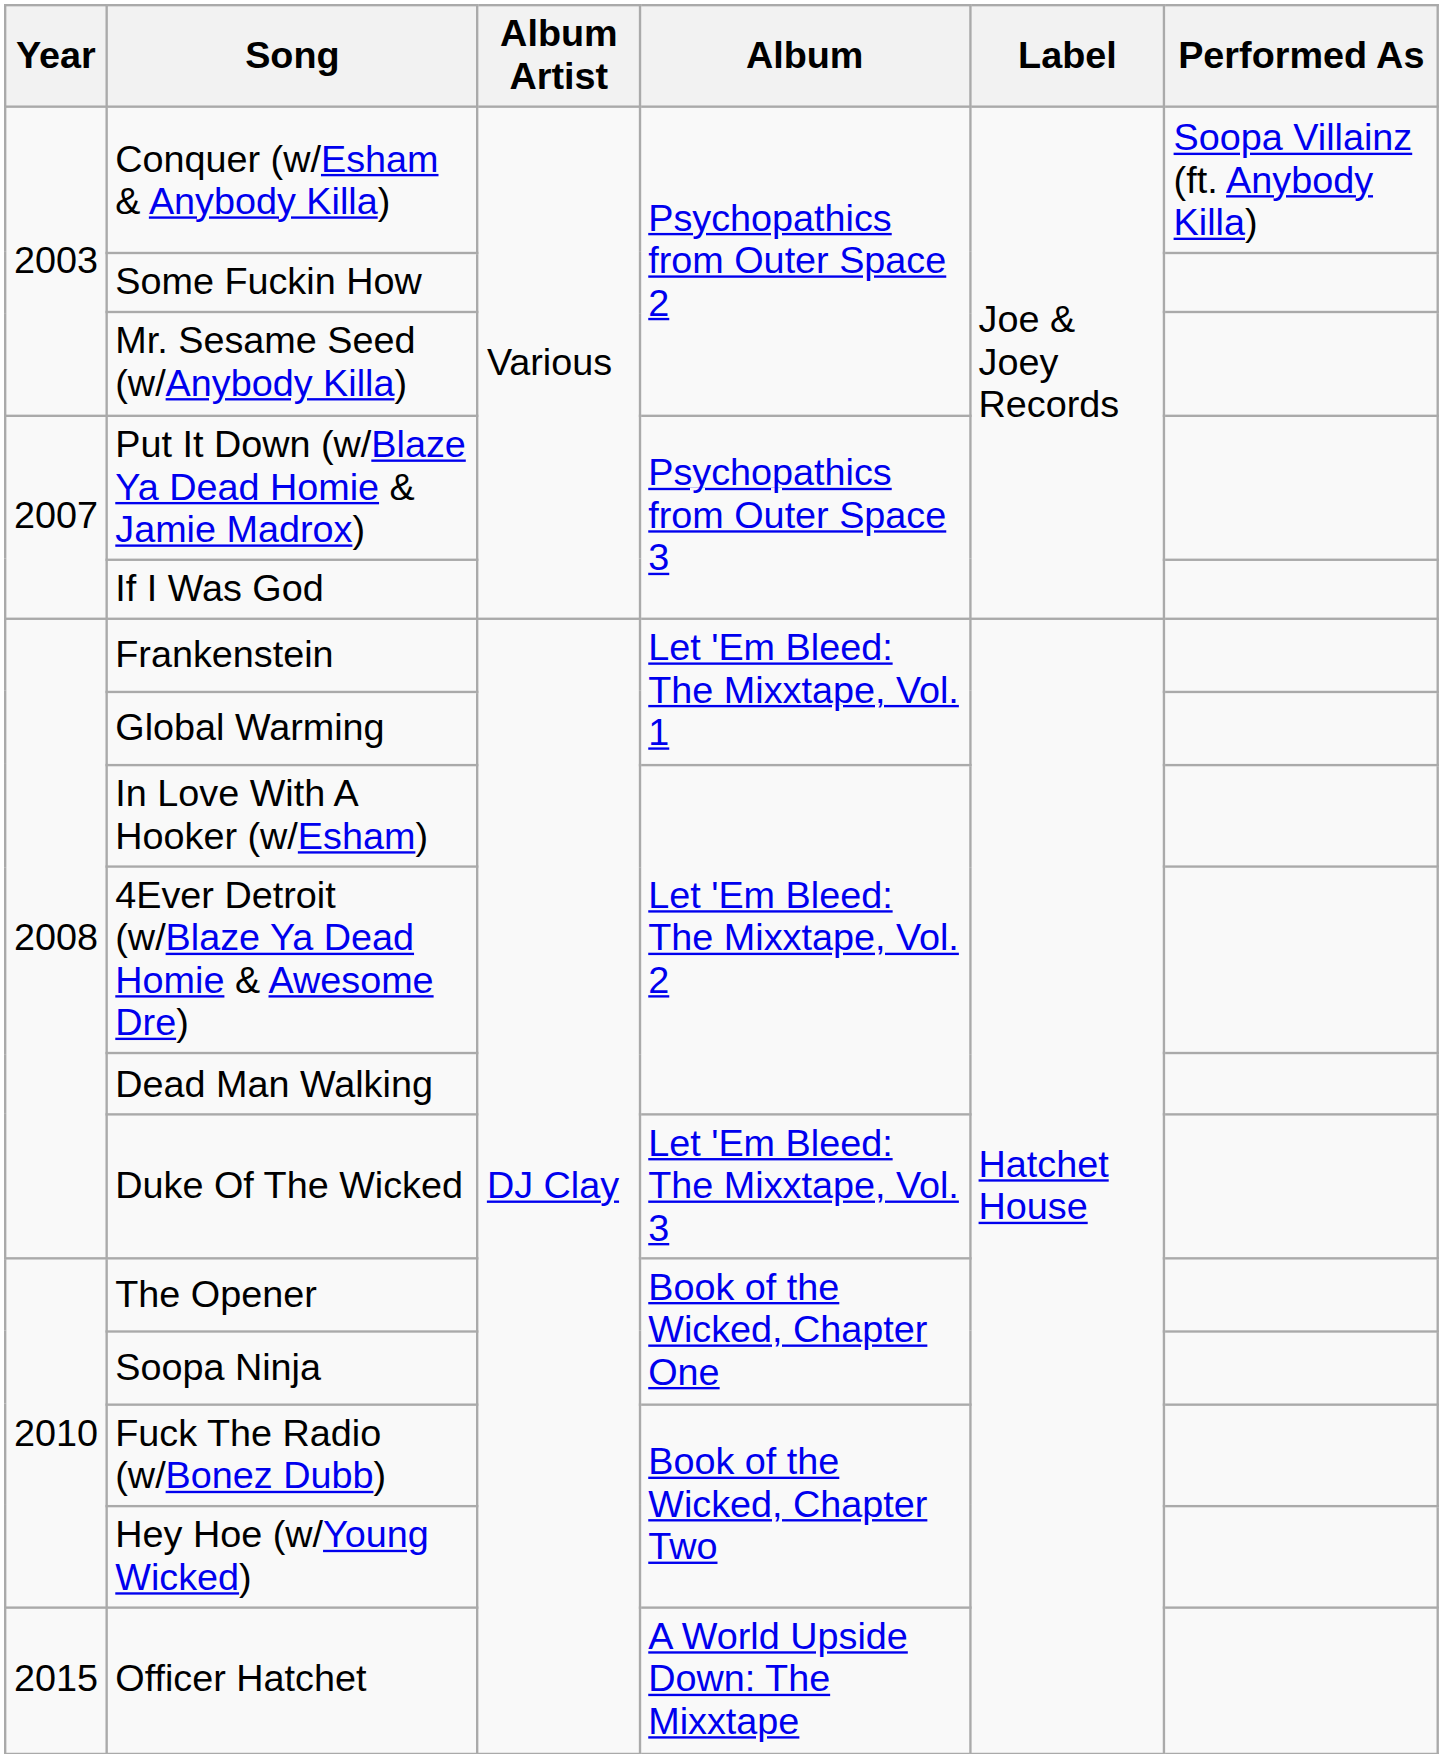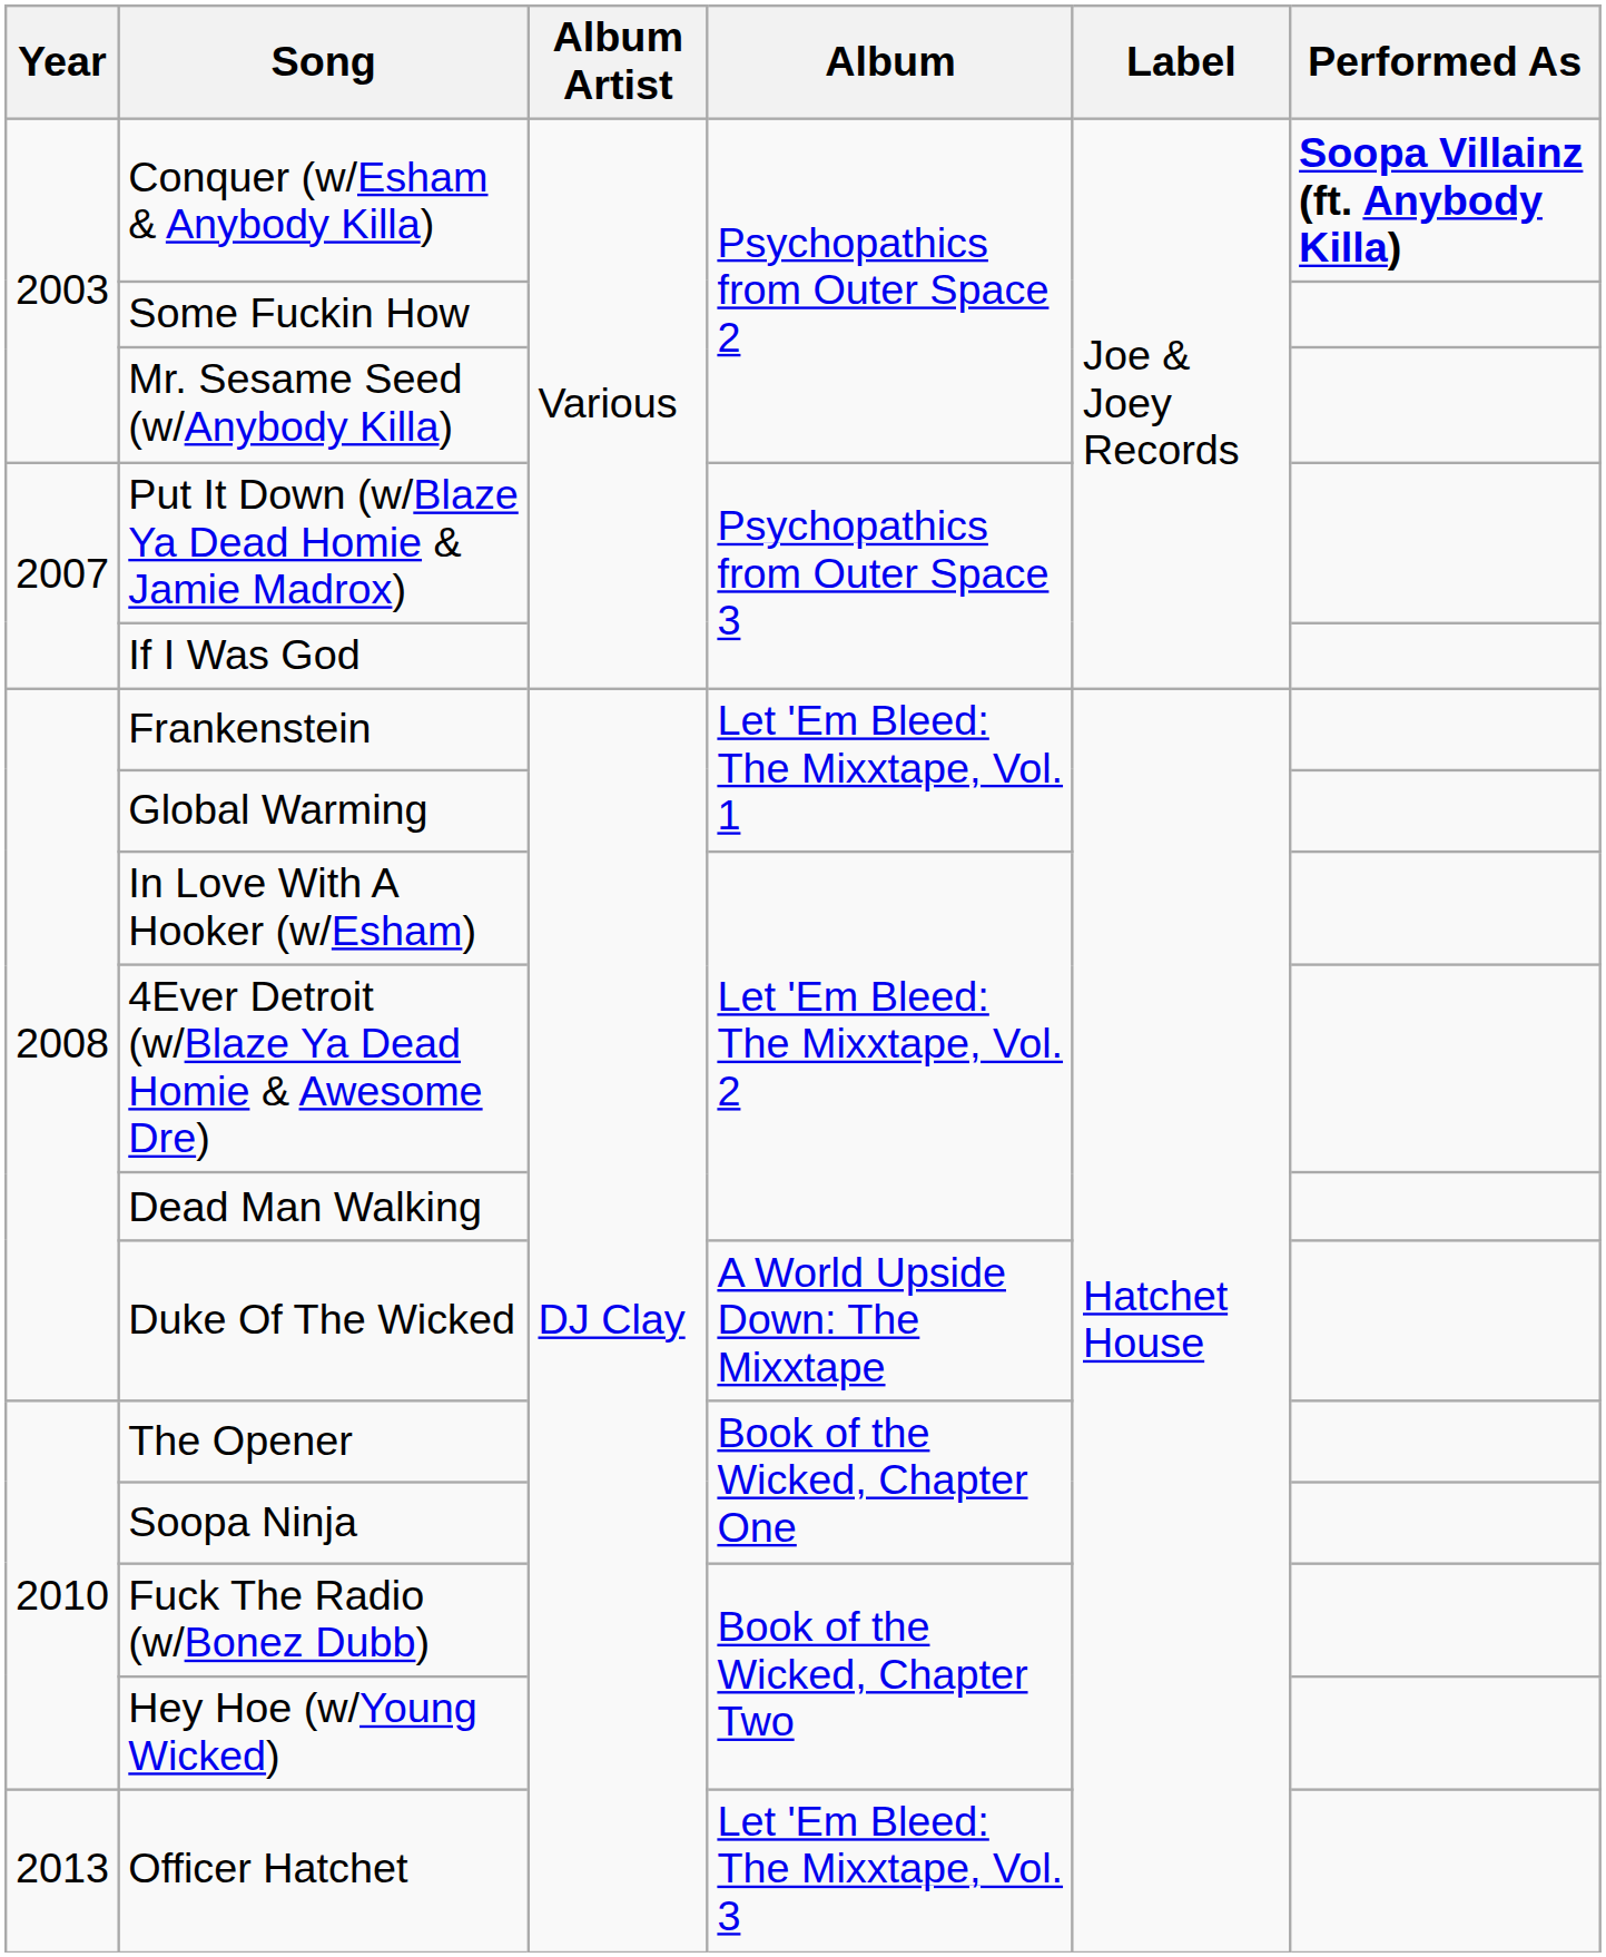Conquer (w/Esham & Anybody Killa) | Performed As: normal -> bold
Duke Of The Wicked | Album: Let 'Em Bleed: The Mixxtape, Vol. 3 -> A World Upside Down: The Mixxtape
Officer Hatchet | Year: 2015 -> 2013
Officer Hatchet | Album: A World Upside Down: The Mixxtape -> Let 'Em Bleed: The Mixxtape, Vol. 3
